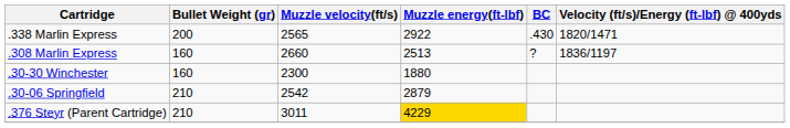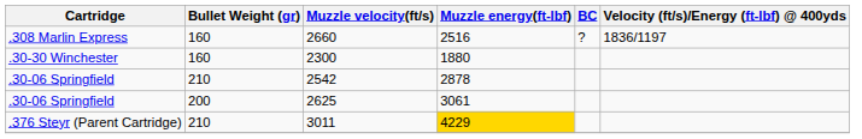- row: .338 Marlin Express | 200 | 2565 | 2922 | .430 | 1820/1471
2660 | Muzzle energy(ft-lbf): 2513 -> 2516
2542 | Muzzle energy(ft-lbf): 2879 -> 2878
+ row: .30-06 Springfield | 200 | 2625 | 3061
